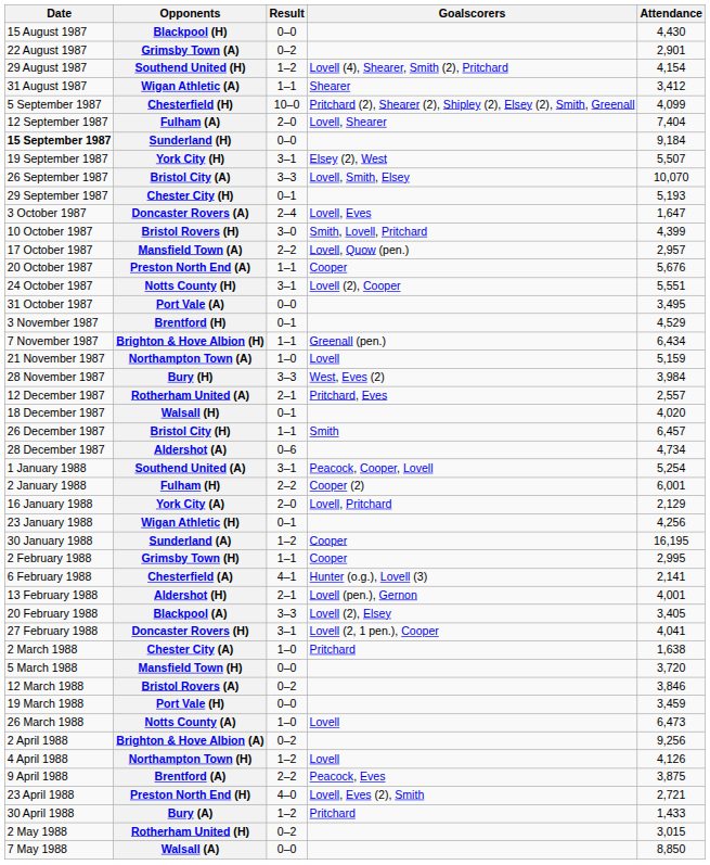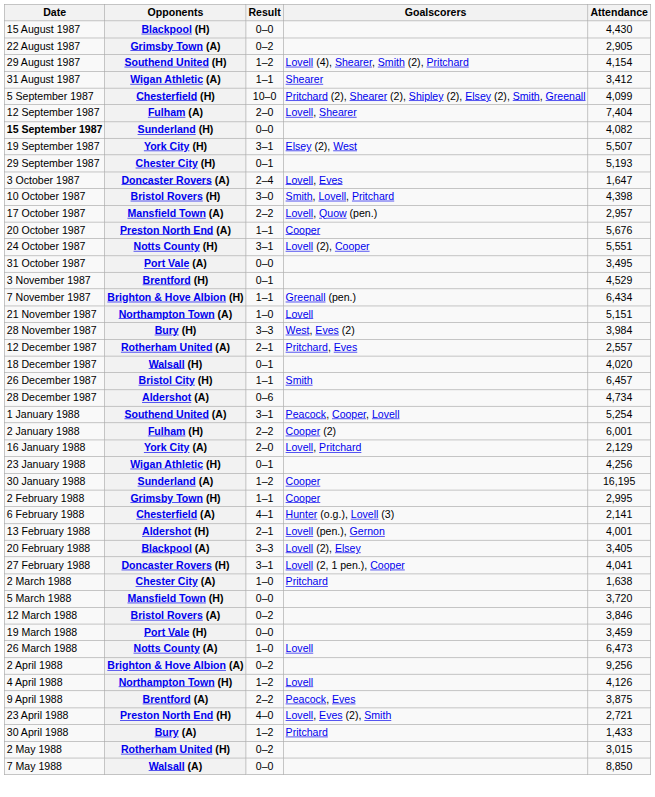Grimsby Town (A) | Attendance: 2,901 -> 2,905
Sunderland (H) | Attendance: 9,184 -> 4,082
- row: 26 September 1987 | Bristol City (A) | 3–3 | Lovell, Smith, Elsey | 10,070
Bristol Rovers (H) | Attendance: 4,399 -> 4,398
Northampton Town (A) | Attendance: 5,159 -> 5,151
